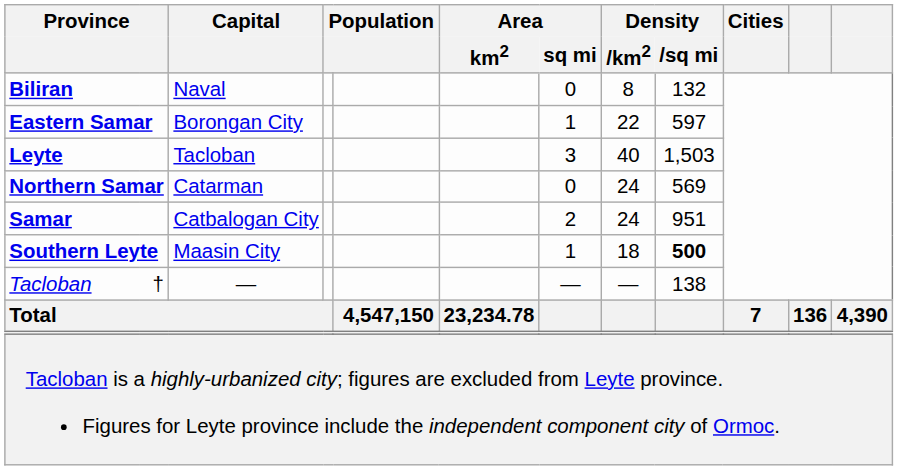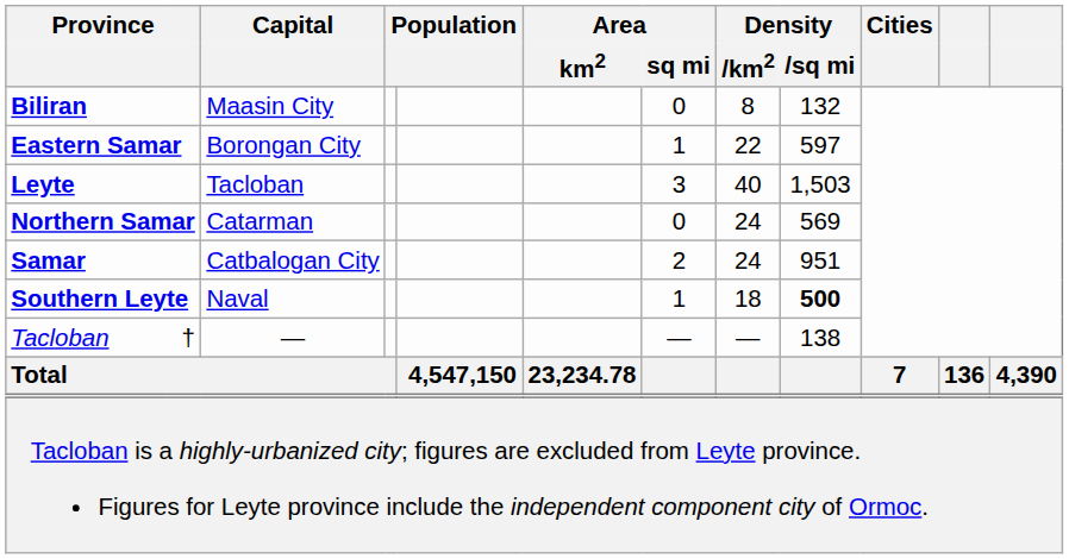Biliran | Capital: Naval -> Maasin City
Southern Leyte | Capital: Maasin City -> Naval
